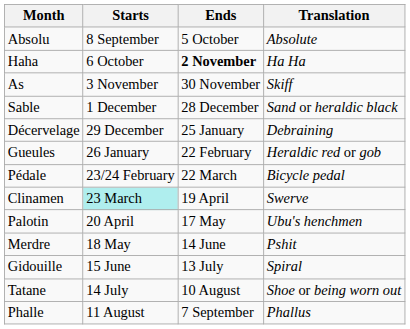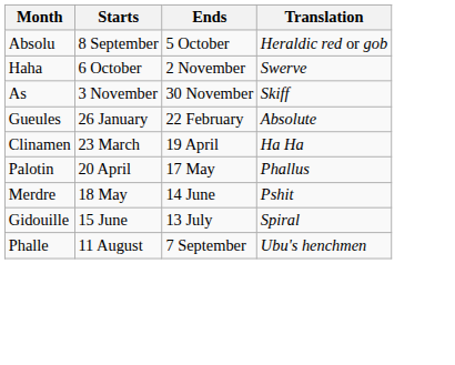Absolu | Translation: Absolute -> Heraldic red or gob
Haha | Ends: bold -> normal
Haha | Translation: Ha Ha -> Swerve
- row: Sable | 1 December | 28 December | Sand or heraldic black
- row: Décervelage | 29 December | 25 January | Debraining
Gueules | Translation: Heraldic red or gob -> Absolute
- row: Pédale | 23/24 February | 22 March | Bicycle pedal
Clinamen | Starts: paleturquoise background -> no background
Clinamen | Translation: Swerve -> Ha Ha
Palotin | Translation: Ubu's henchmen -> Phallus
- row: Tatane | 14 July | 10 August | Shoe or being worn out
Phalle | Translation: Phallus -> Ubu's henchmen
